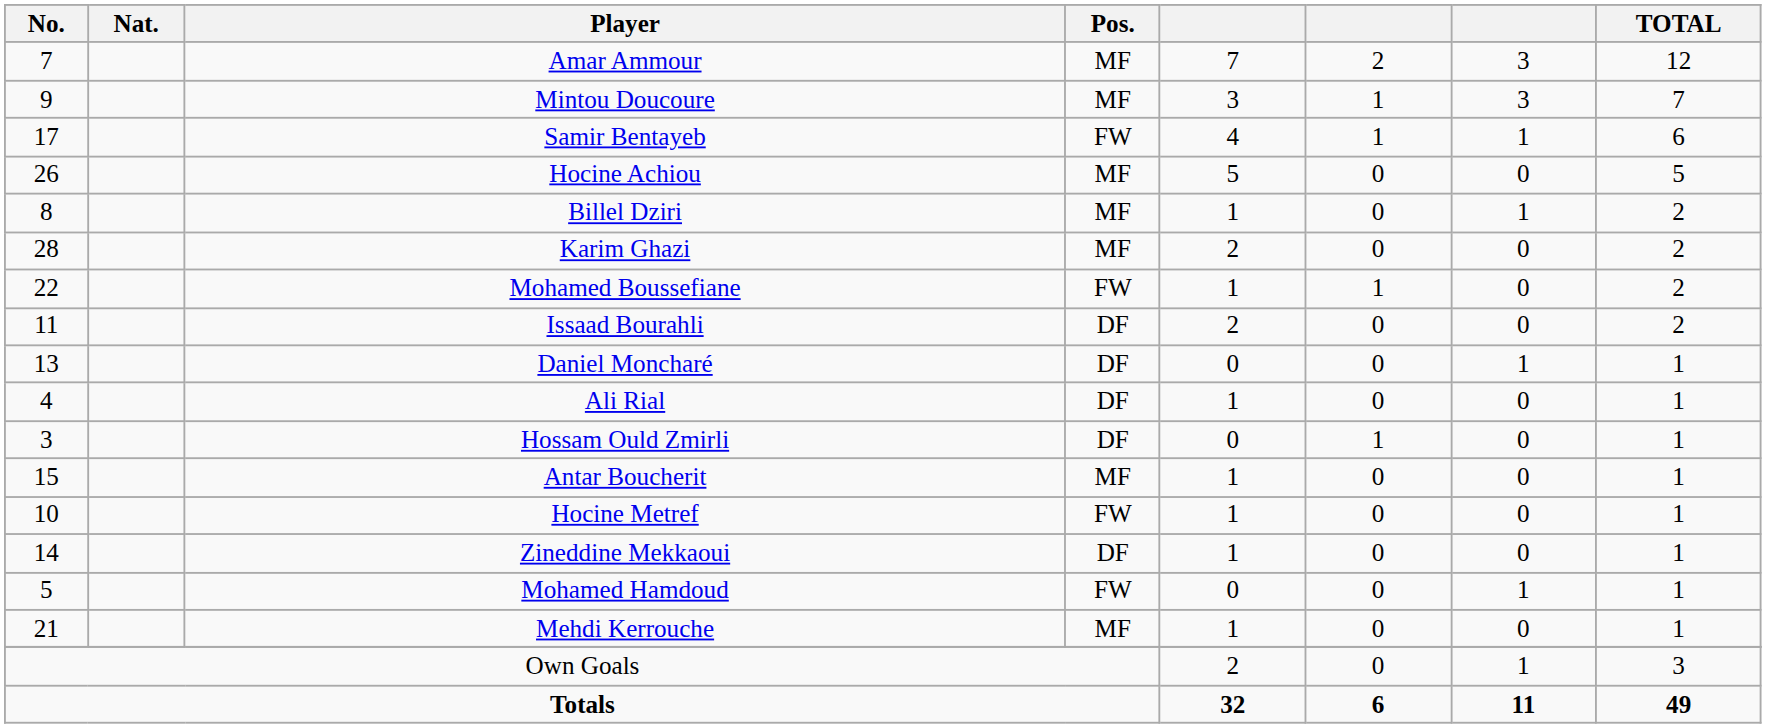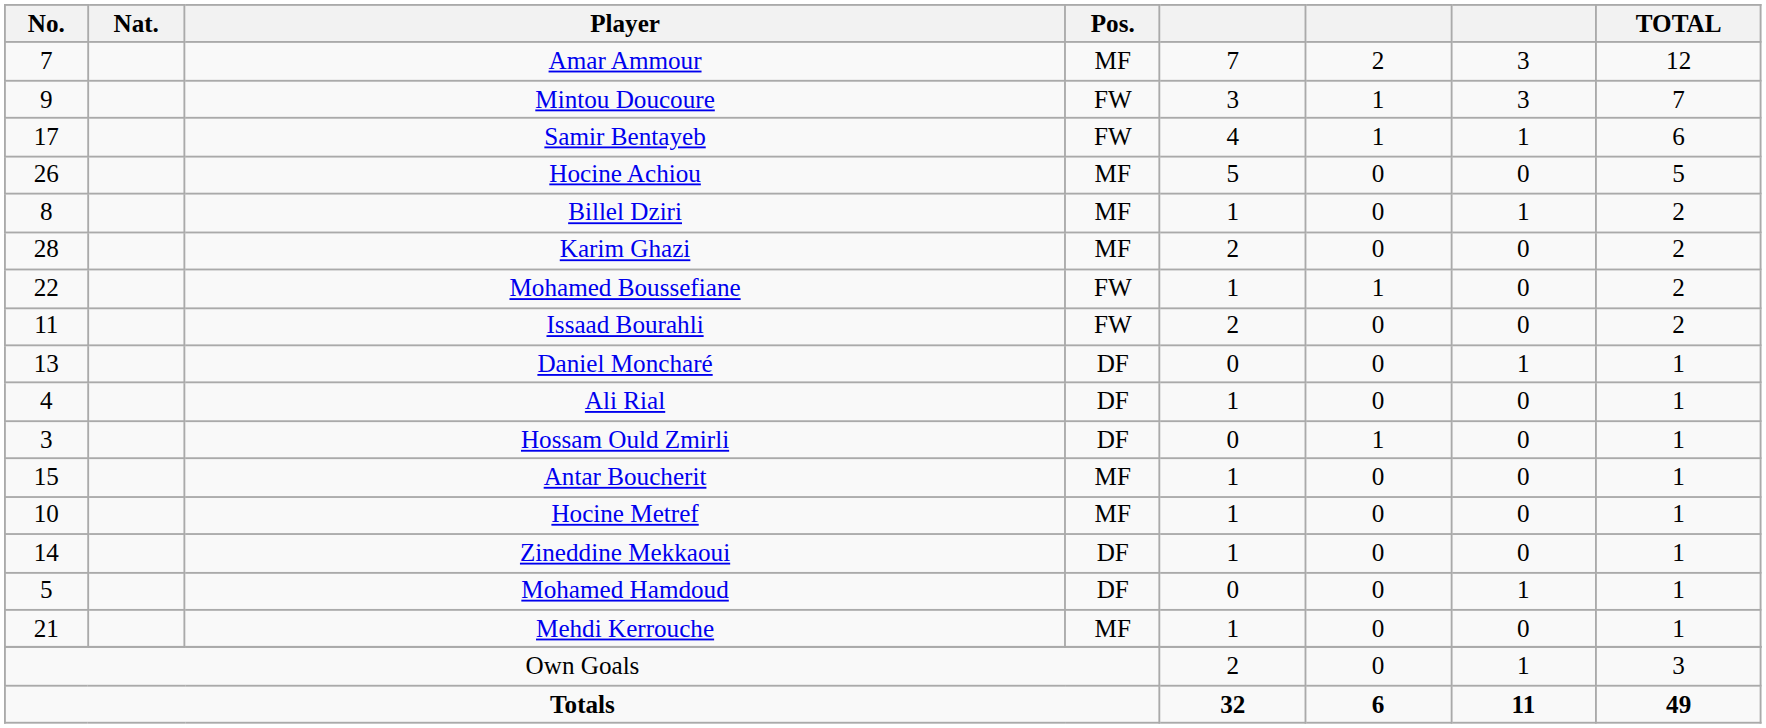Mintou Doucoure | Pos.: MF -> FW
Issaad Bourahli | Pos.: DF -> FW
Hocine Metref | Pos.: FW -> MF
Mohamed Hamdoud | Pos.: FW -> DF
